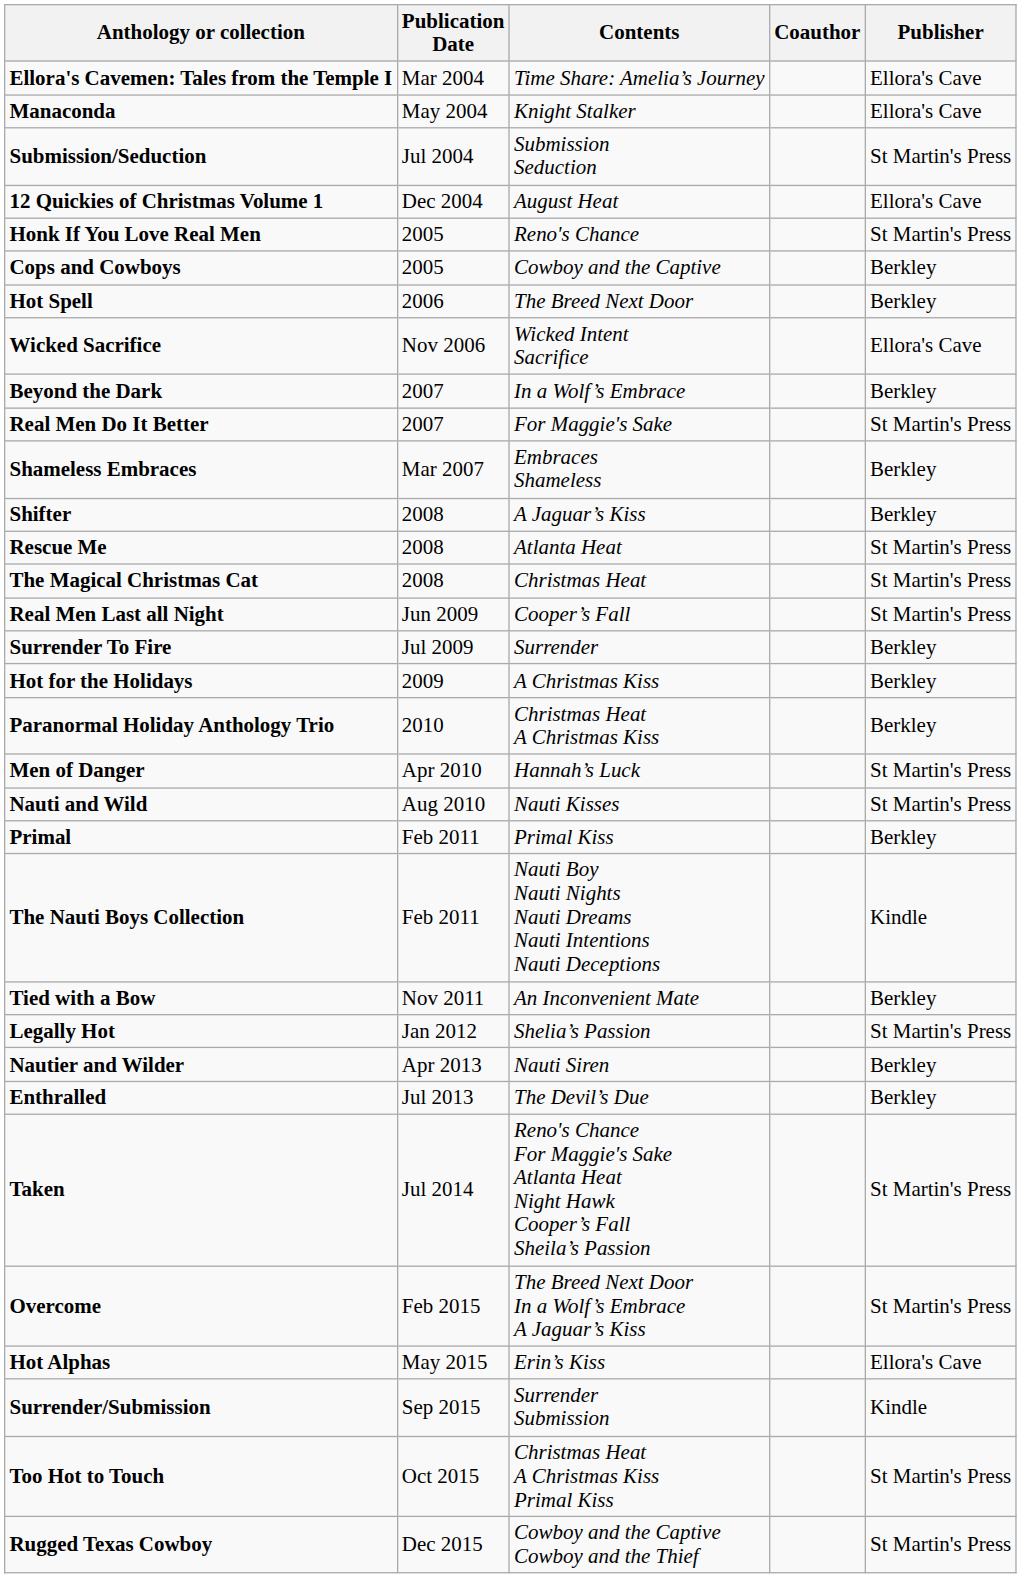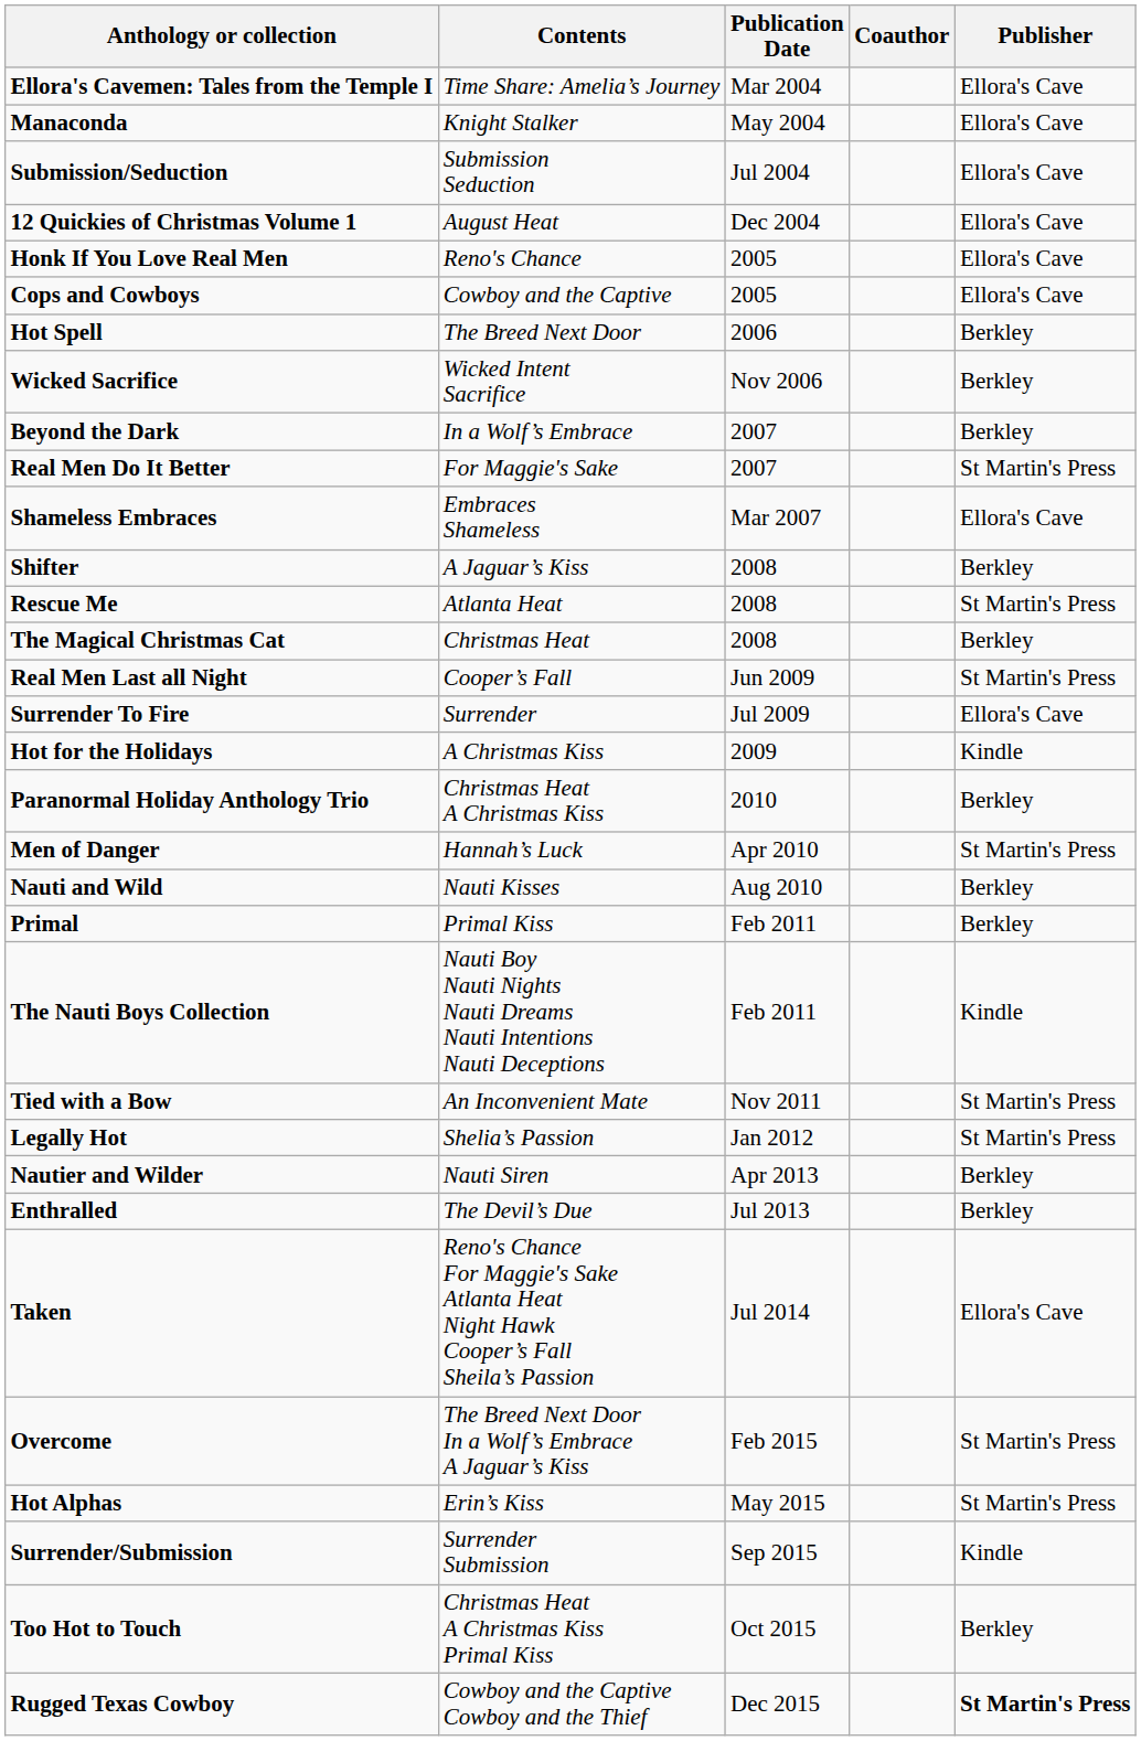columns swapped: Contents <-> Publication Date
Submission/Seduction | Publisher: St Martin's Press -> Ellora's Cave
Honk If You Love Real Men | Publisher: St Martin's Press -> Ellora's Cave
Cops and Cowboys | Publisher: Berkley -> Ellora's Cave
Wicked Sacrifice | Publisher: Ellora's Cave -> Berkley
Shameless Embraces | Publisher: Berkley -> Ellora's Cave
The Magical Christmas Cat | Publisher: St Martin's Press -> Berkley
Surrender To Fire | Publisher: Berkley -> Ellora's Cave
Hot for the Holidays | Publisher: Berkley -> Kindle
Nauti and Wild | Publisher: St Martin's Press -> Berkley
Tied with a Bow | Publisher: Berkley -> St Martin's Press
Taken | Publisher: St Martin's Press -> Ellora's Cave
Hot Alphas | Publisher: Ellora's Cave -> St Martin's Press
Too Hot to Touch | Publisher: St Martin's Press -> Berkley
Rugged Texas Cowboy | Publisher: normal -> bold
